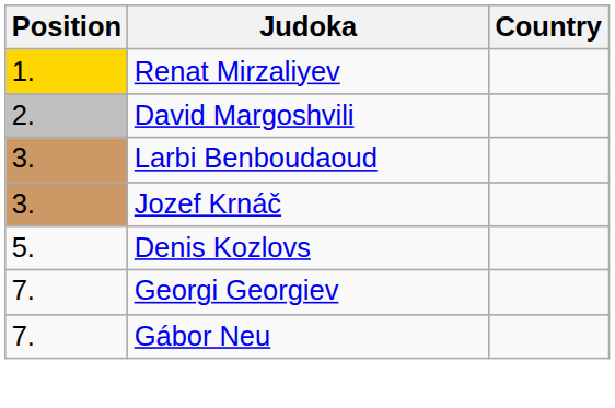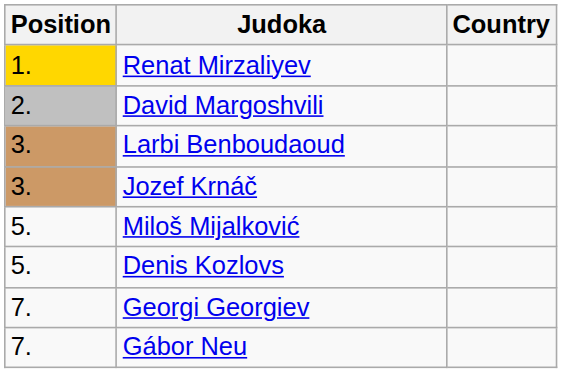+ row: 5. | Miloš Mijalković
